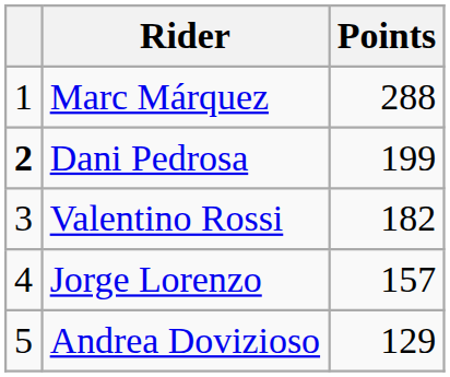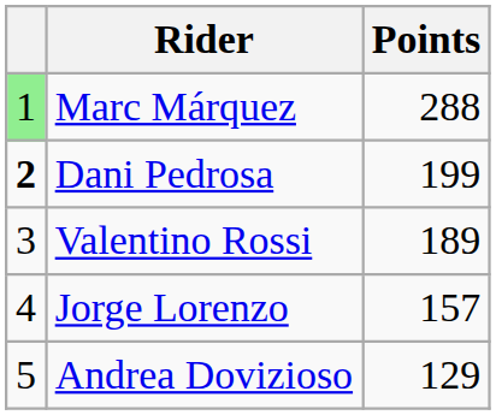Marc Márquez | column 1: no background -> lightgreen background
Valentino Rossi | Points: 182 -> 189
